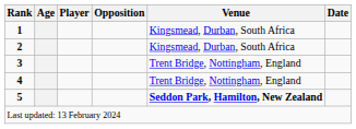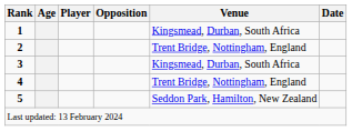2 | Venue: Kingsmead, Durban, South Africa -> Trent Bridge, Nottingham, England
3 | Venue: Trent Bridge, Nottingham, England -> Kingsmead, Durban, South Africa
5 | Venue: bold -> normal
